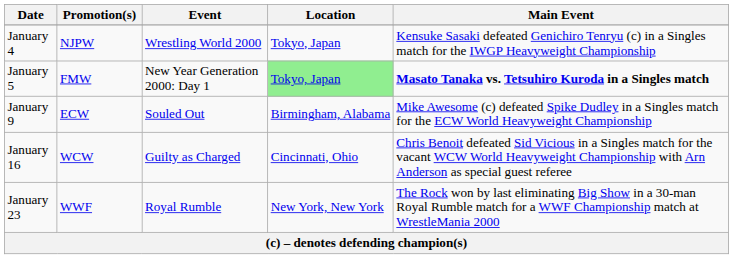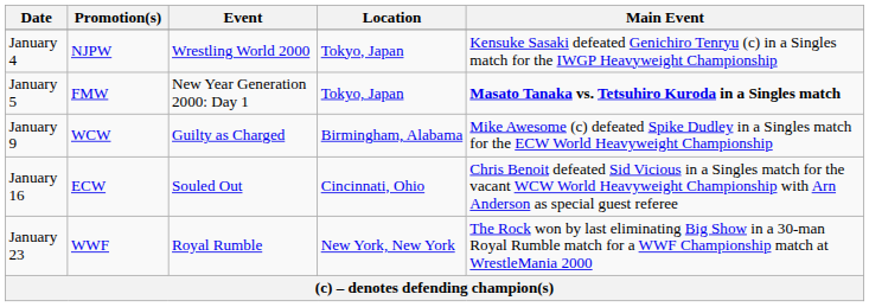January 5 | Location: lightgreen background -> no background
January 9 | Promotion(s): ECW -> WCW
January 9 | Event: Souled Out -> Guilty as Charged
January 16 | Promotion(s): WCW -> ECW
January 16 | Event: Guilty as Charged -> Souled Out
